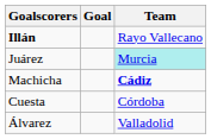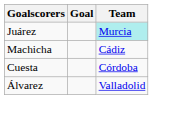- row: Illán | Rayo Vallecano
Machicha | Team: bold -> normal
